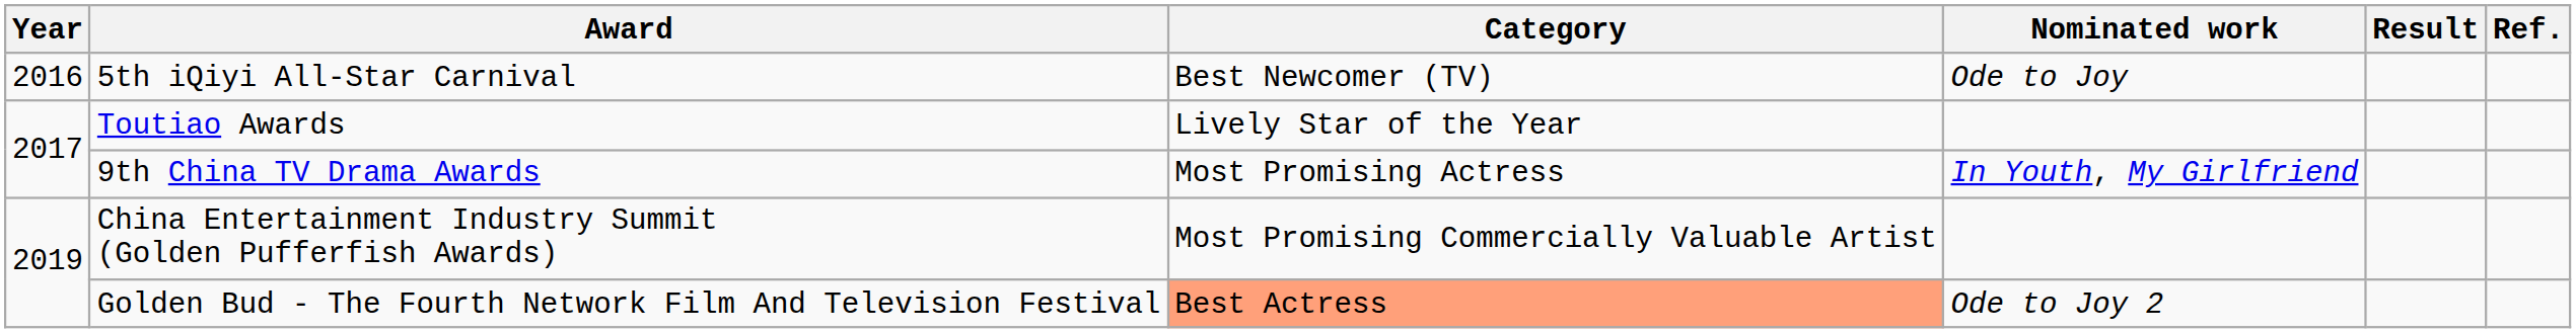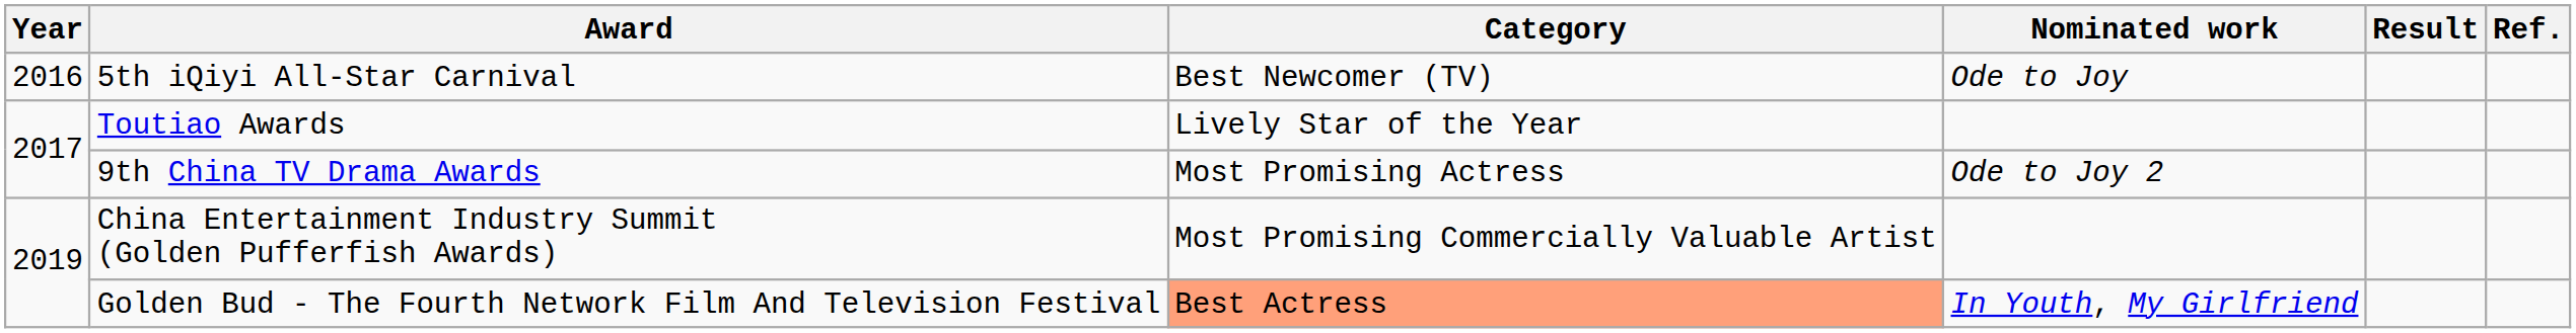9th China TV Drama Awards | Nominated work: In Youth, My Girlfriend -> Ode to Joy 2
Golden Bud - The Fourth Network Film And Television Festival | Nominated work: Ode to Joy 2 -> In Youth, My Girlfriend
